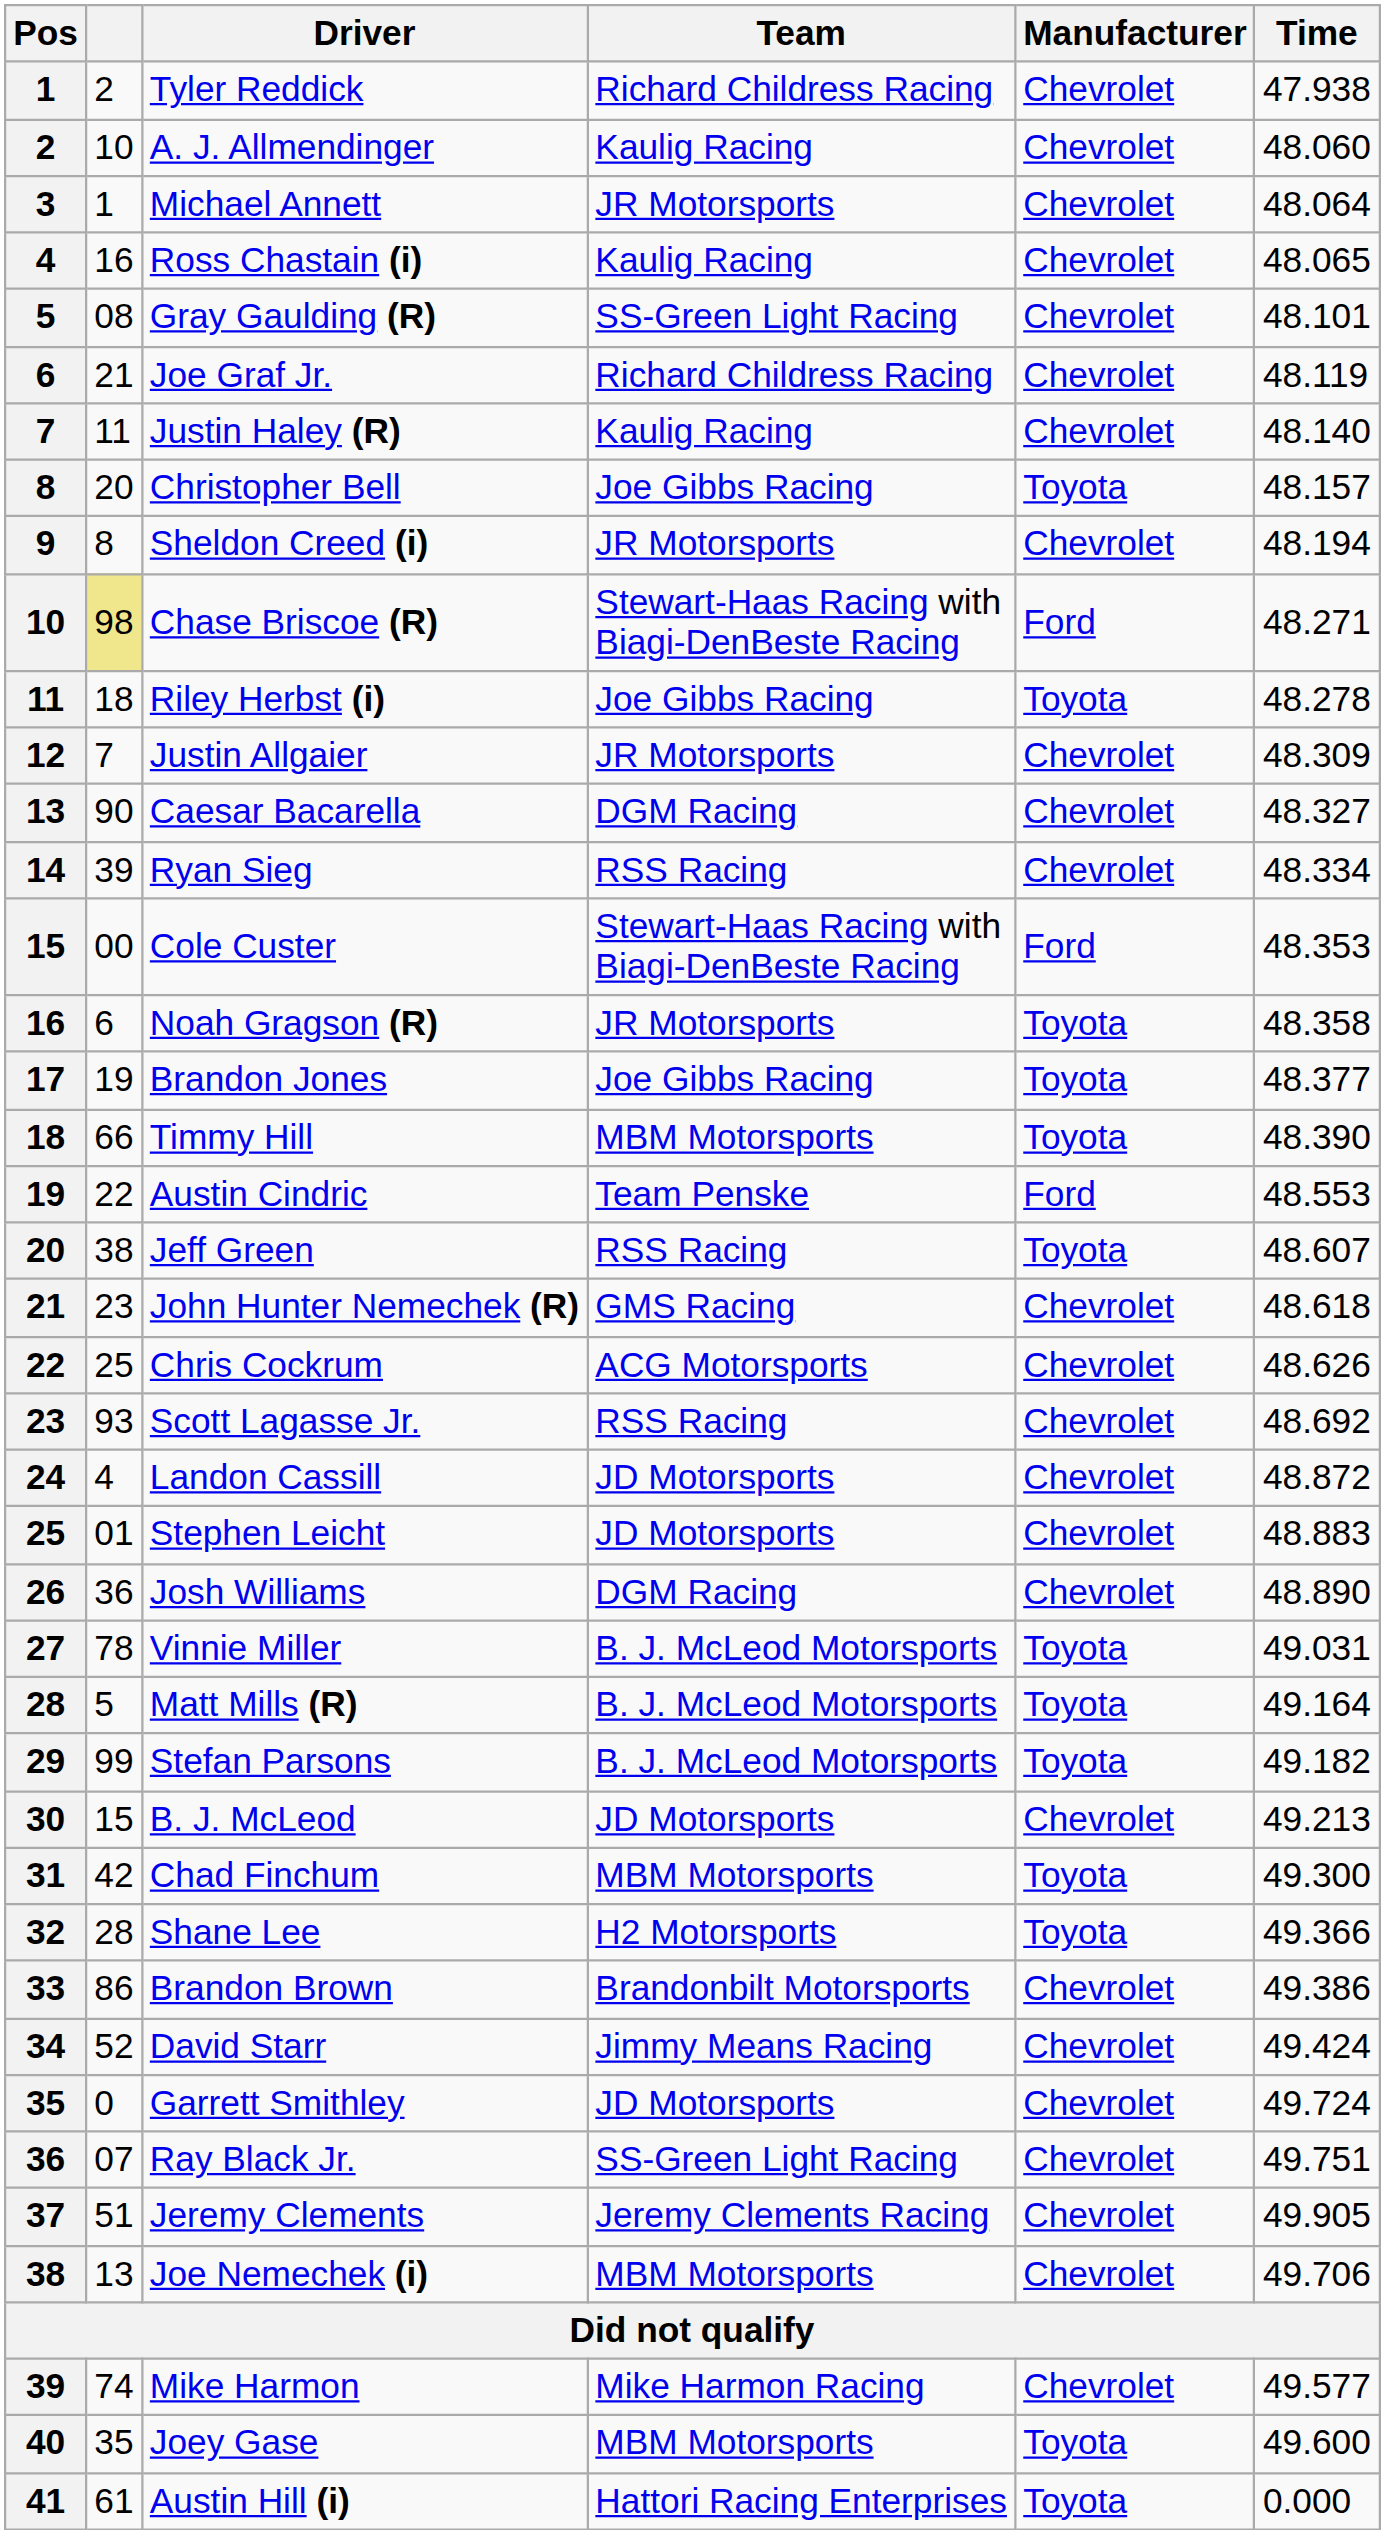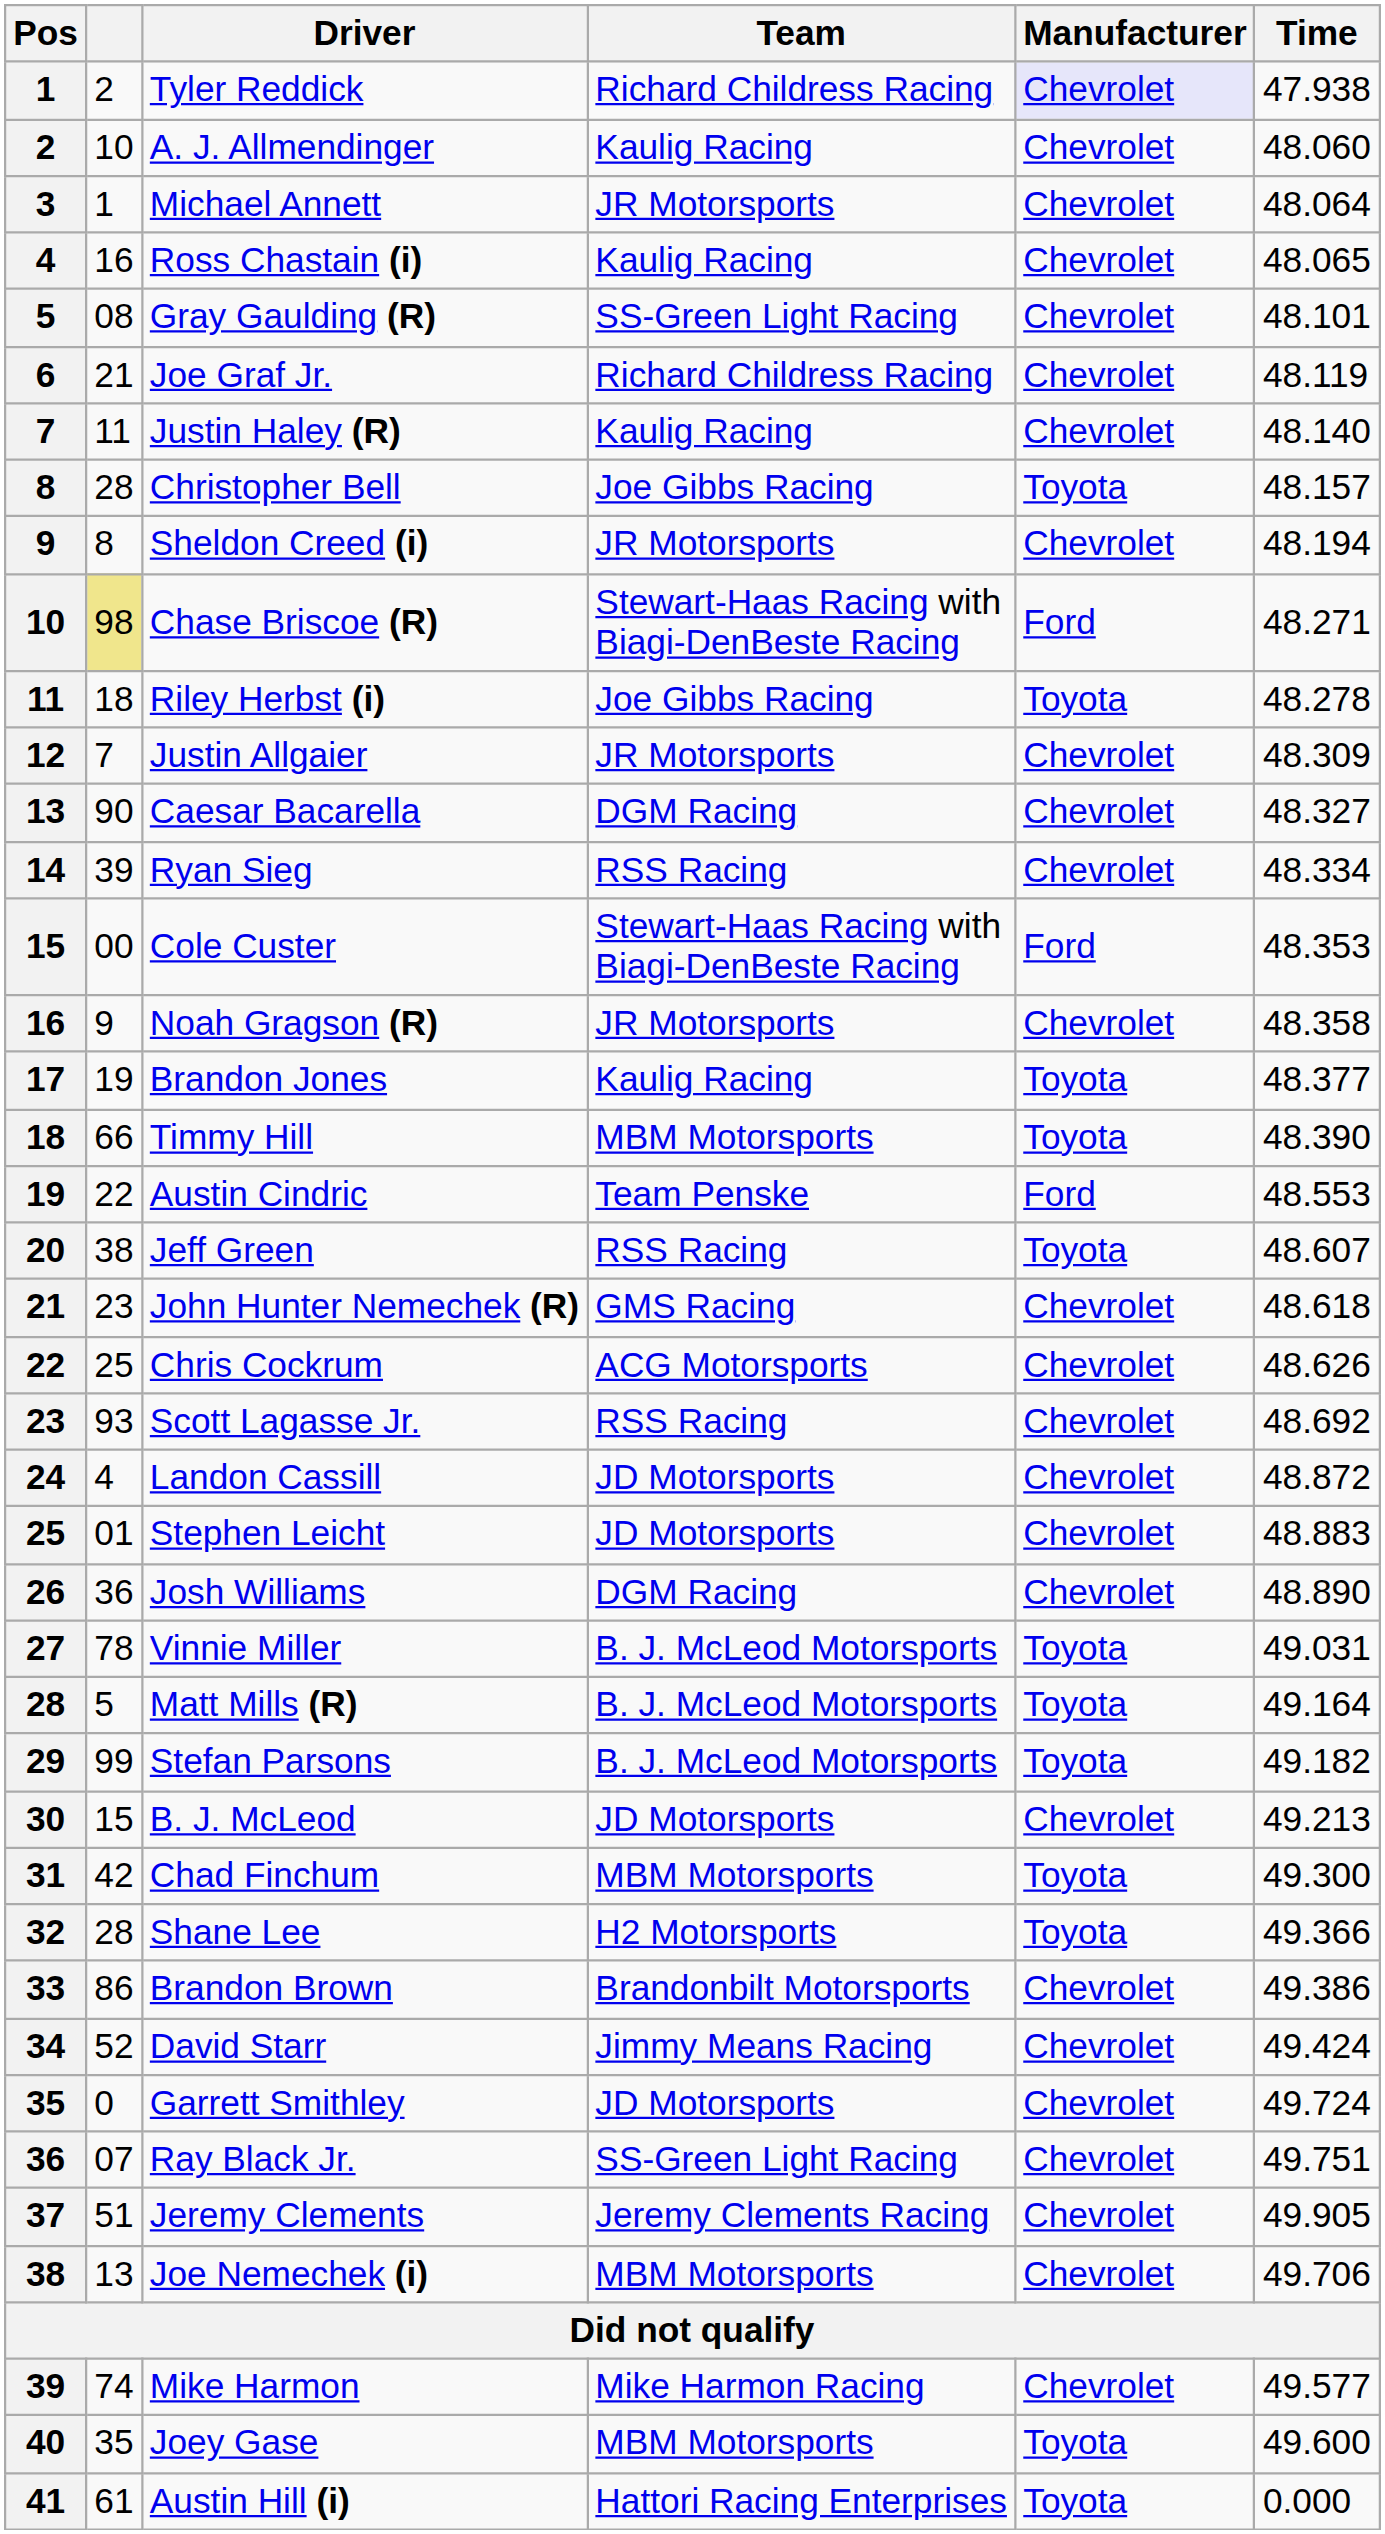Tyler Reddick | Manufacturer: no background -> lavender background
Christopher Bell | column 2: 20 -> 28
Noah Gragson (R) | column 2: 6 -> 9
Noah Gragson (R) | Manufacturer: Toyota -> Chevrolet
Brandon Jones | Team: Joe Gibbs Racing -> Kaulig Racing
